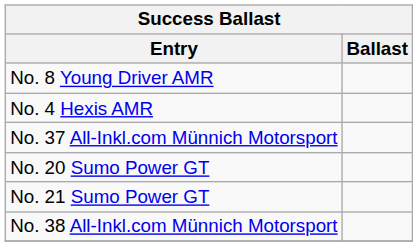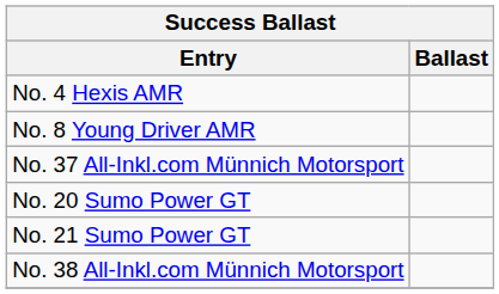rows swapped: No. 4 Hexis AMR <-> No. 8 Young Driver AMR
